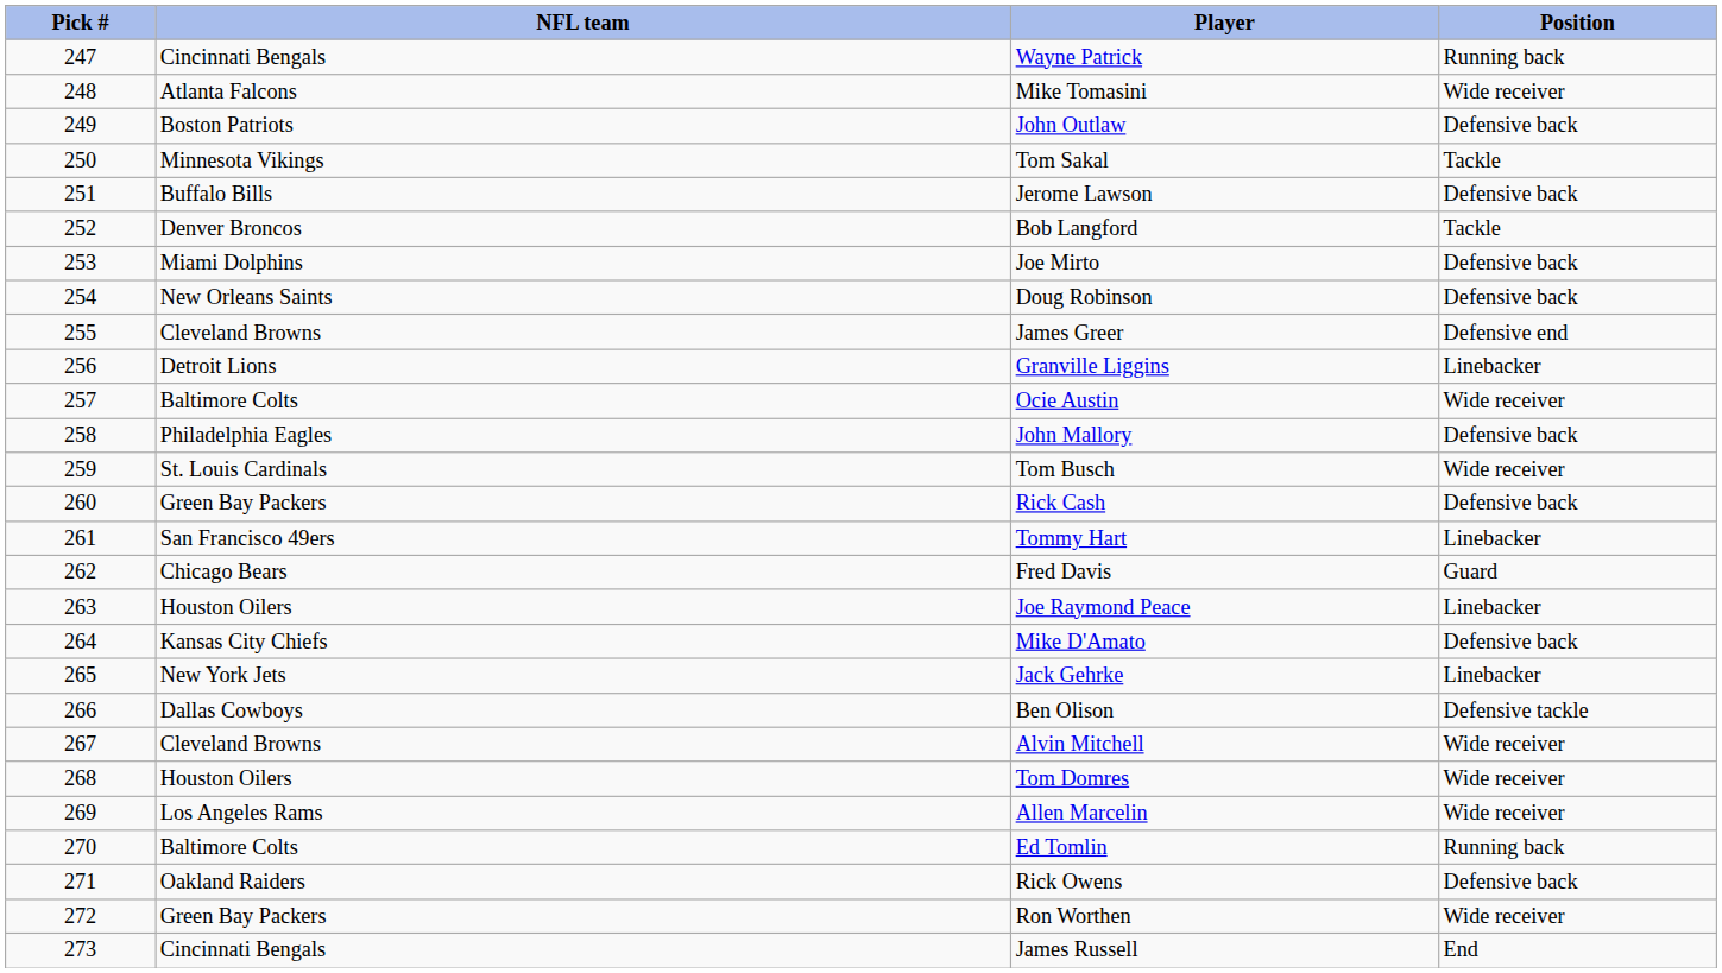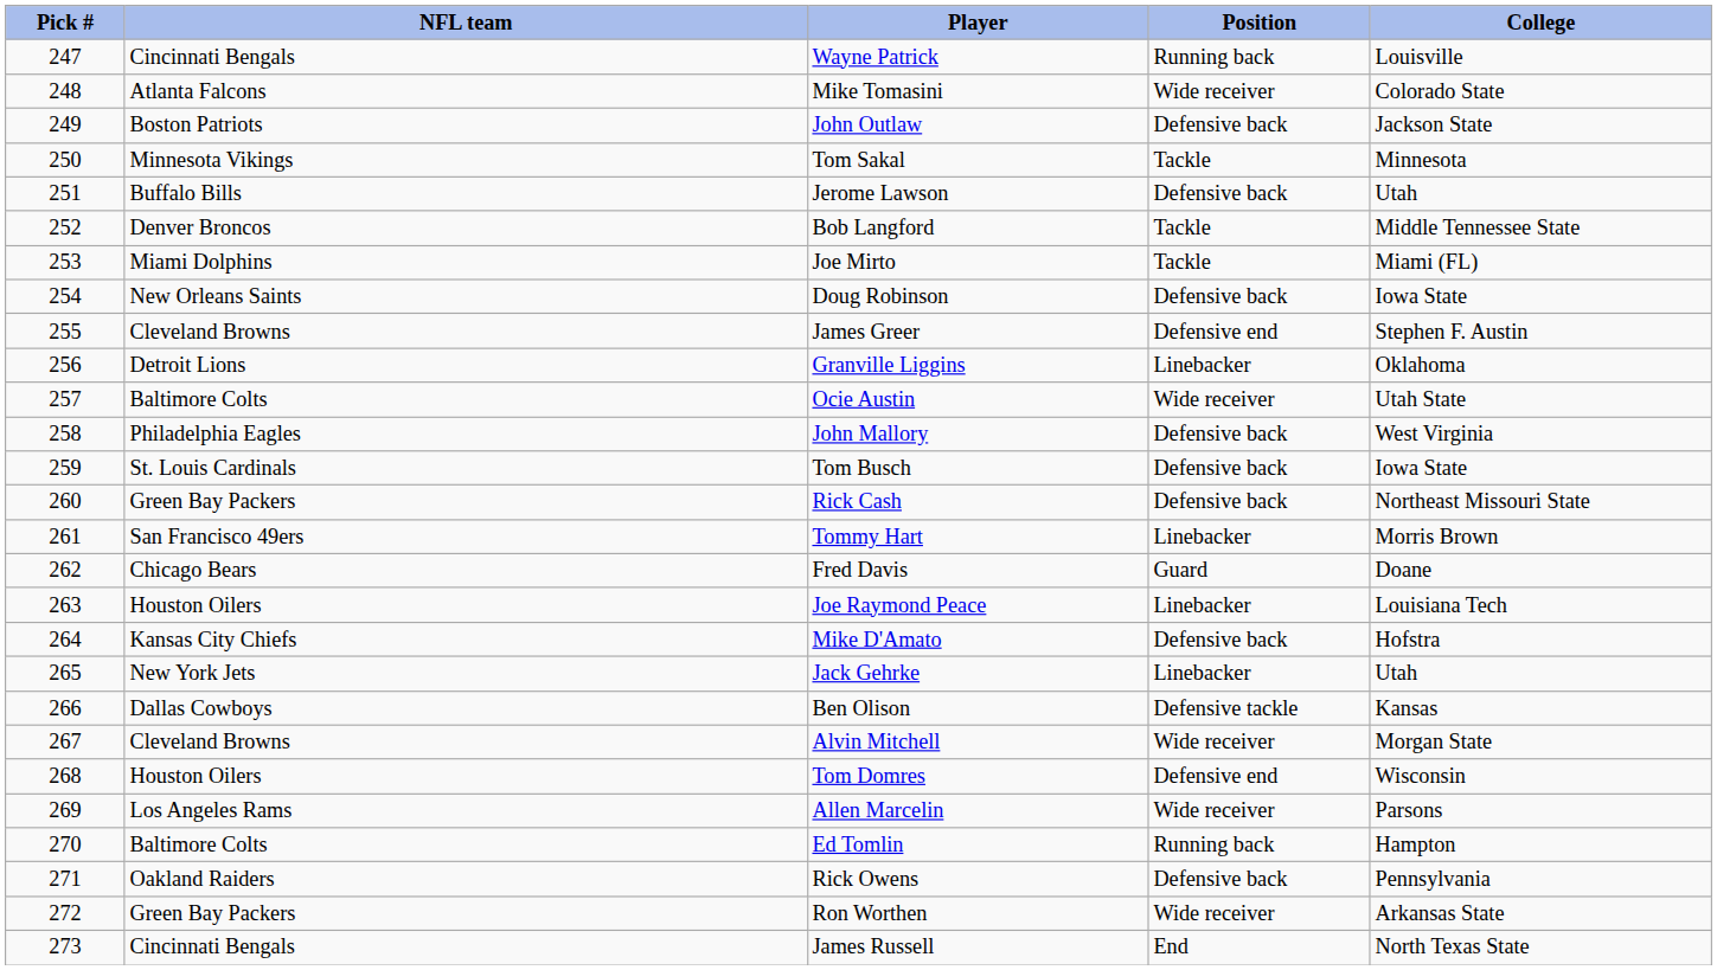+ column: College | Louisville | Colorado State | Jackson State | Minnesota | Utah | Middle Tennessee State | Miami (FL) | Iowa State | Stephen F. Austin | Oklahoma | Utah State | West Virginia | Iowa State | Northeast Missouri State | Morris Brown | Doane | Louisiana Tech | Hofstra | Utah | Kansas | Morgan State | Wisconsin | Parsons | Hampton | Pennsylvania | Arkansas State | North Texas State
Joe Mirto | Position: Defensive back -> Tackle
Tom Busch | Position: Wide receiver -> Defensive back
Tom Domres | Position: Wide receiver -> Defensive end
